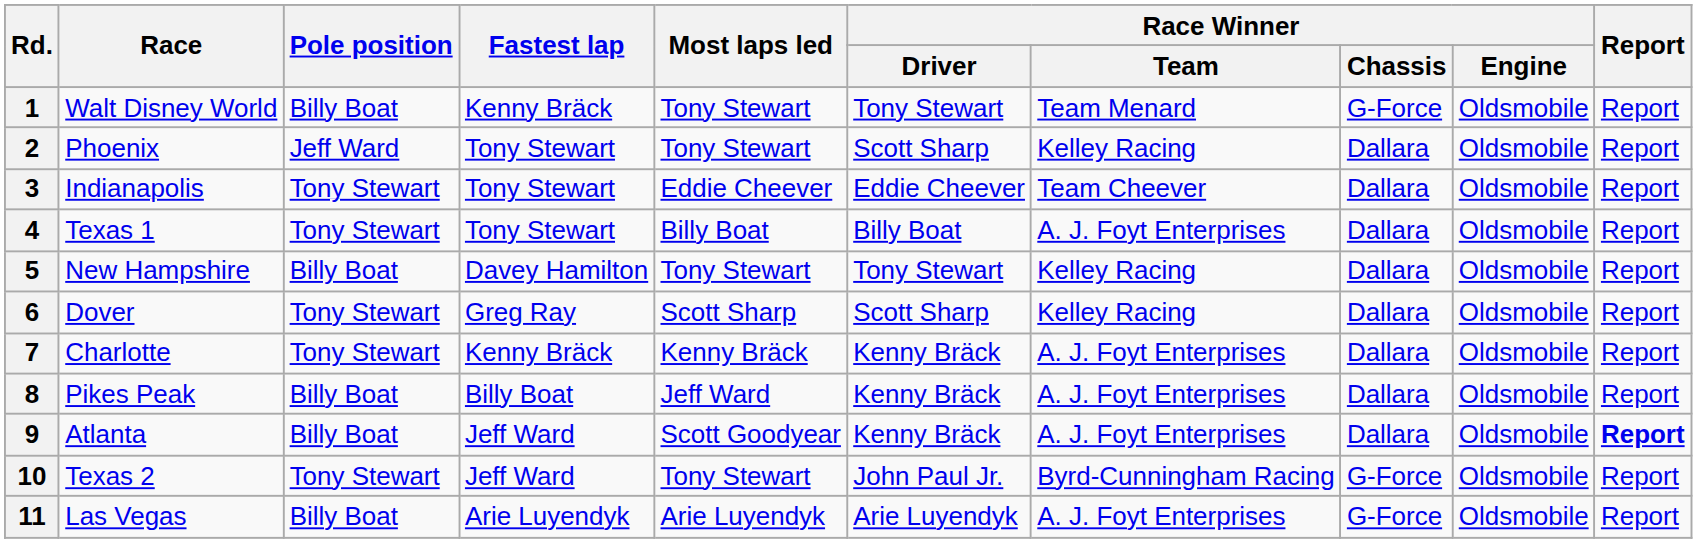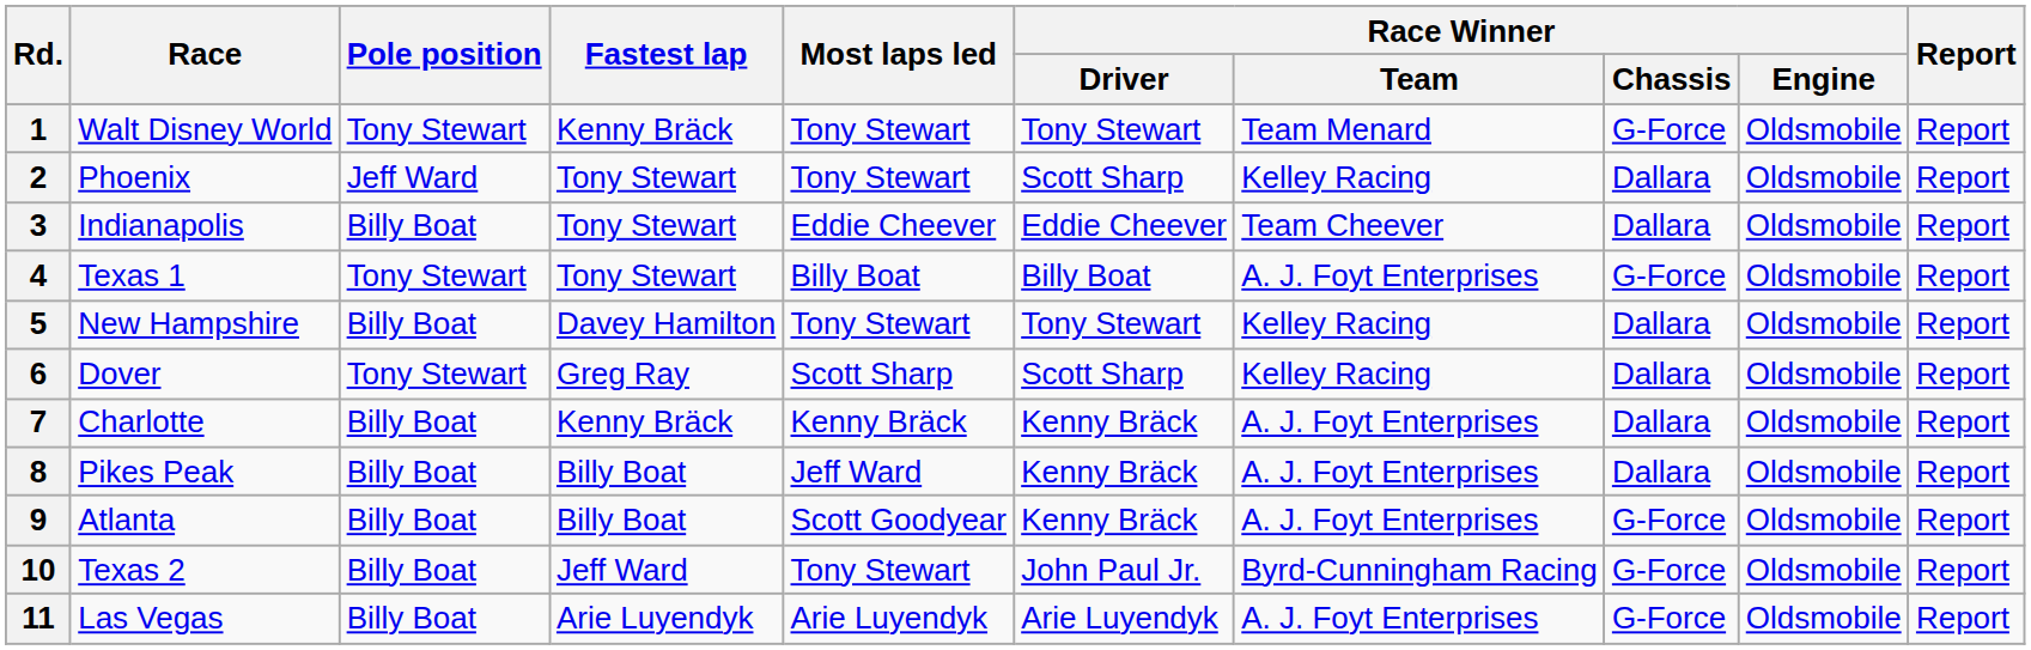1 | Pole position: Billy Boat -> Tony Stewart
3 | Pole position: Tony Stewart -> Billy Boat
4 | Race Winner / Chassis: Dallara -> G-Force
7 | Pole position: Tony Stewart -> Billy Boat
9 | Fastest lap: Jeff Ward -> Billy Boat
9 | Race Winner / Chassis: Dallara -> G-Force
9 | Report: bold -> normal
10 | Pole position: Tony Stewart -> Billy Boat
